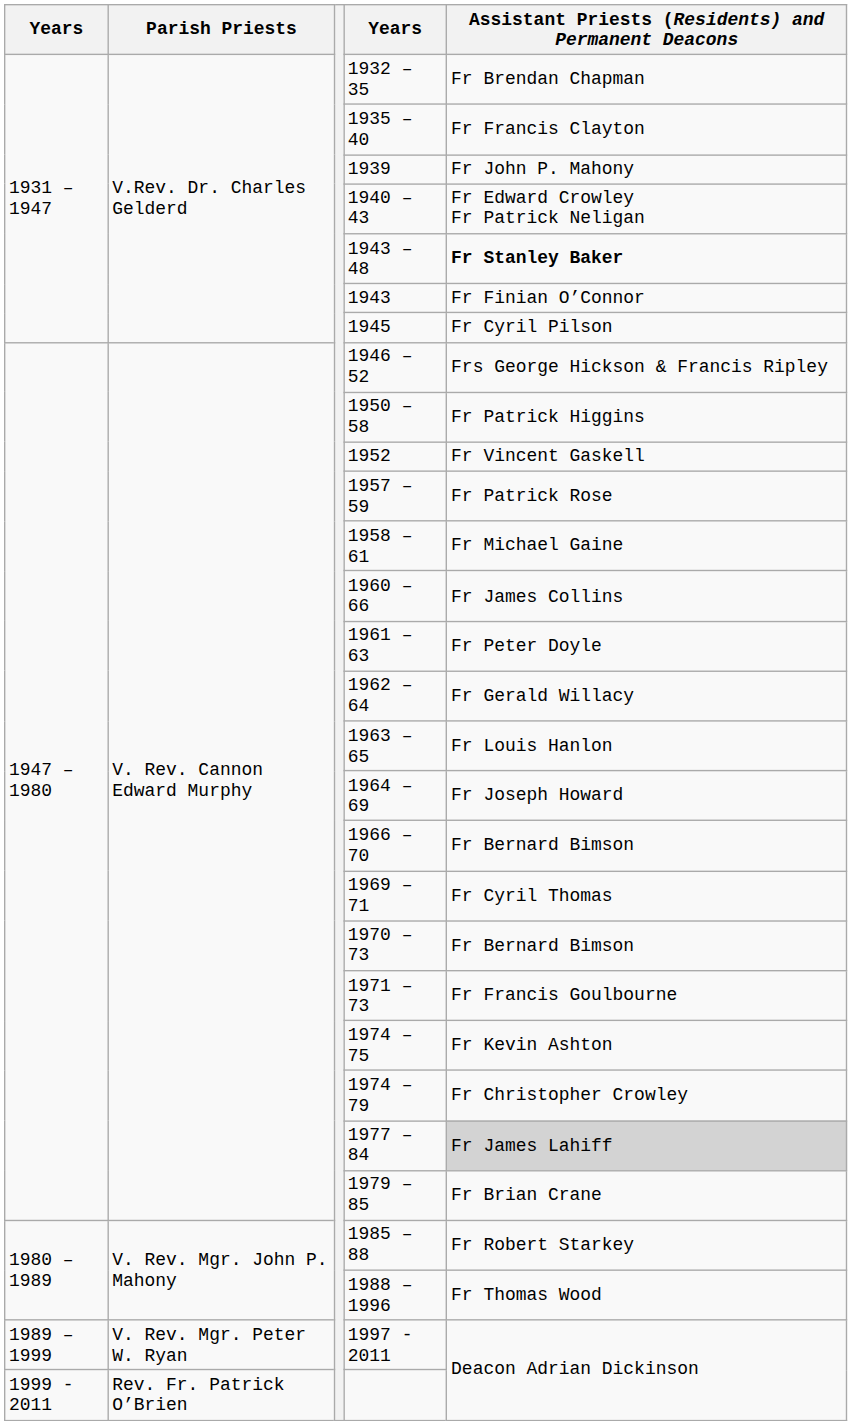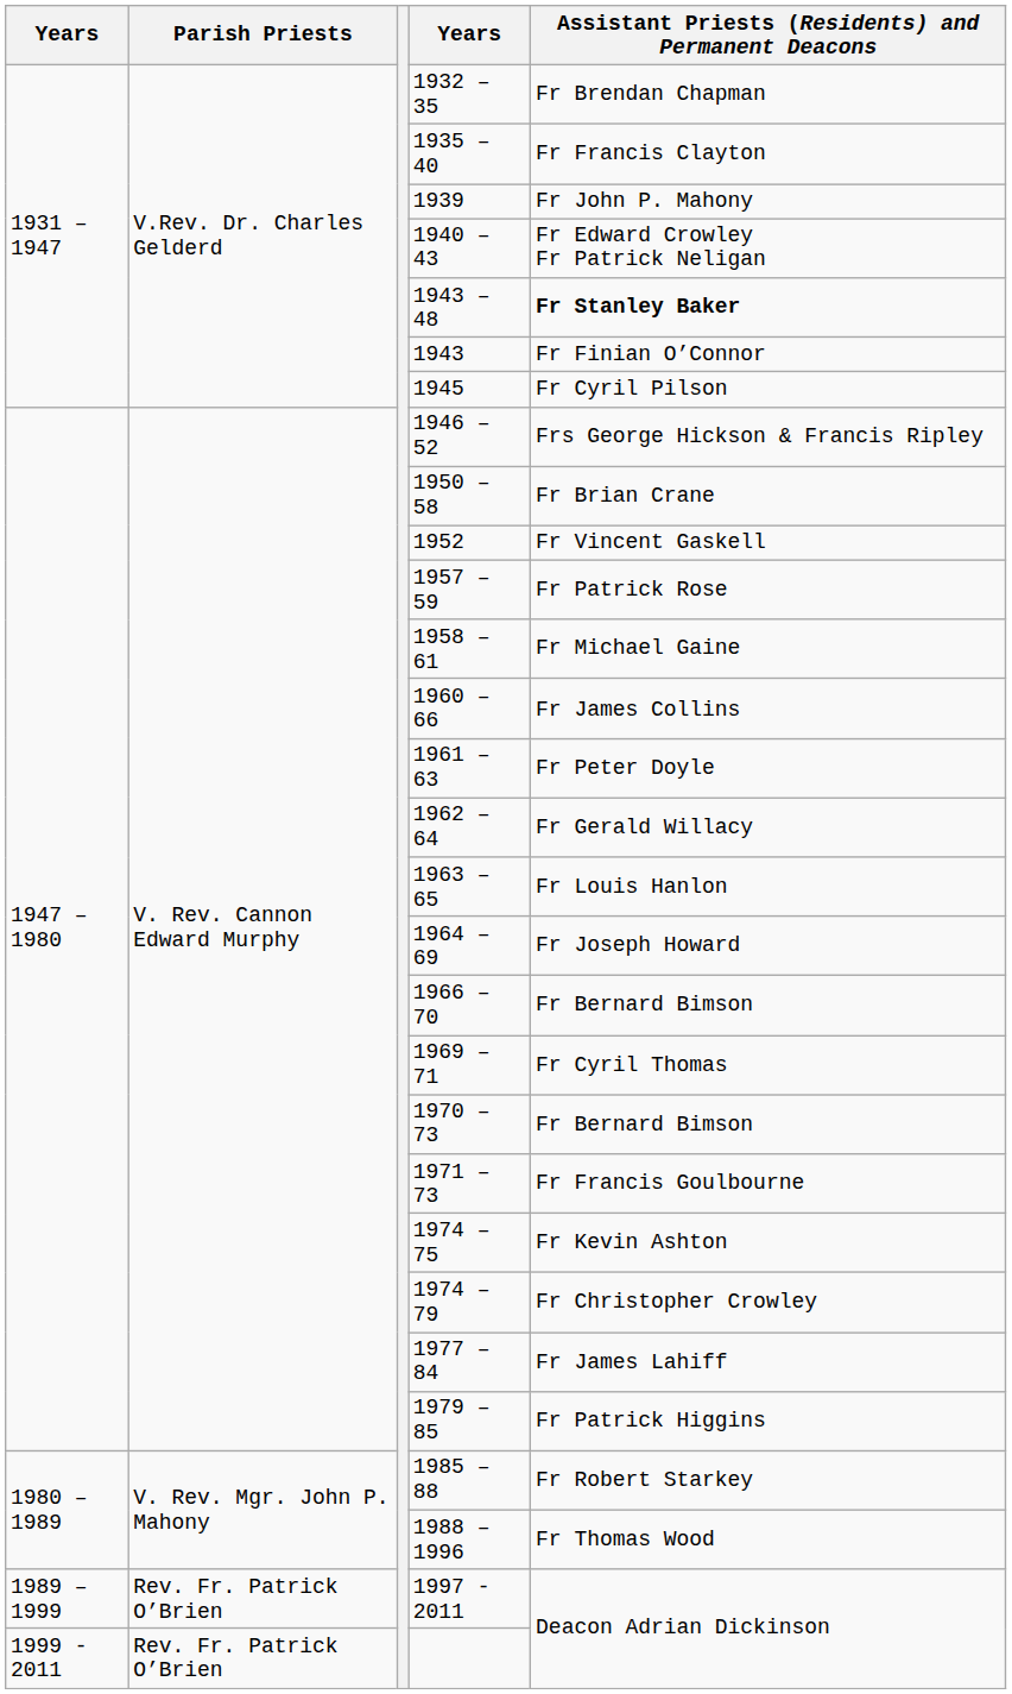1950 – 58 | Assistant Priests (Residents) and Permanent Deacons: Fr Patrick Higgins -> Fr Brian Crane
1977 – 84 | Assistant Priests (Residents) and Permanent Deacons: lightgrey background -> no background
1979 – 85 | Assistant Priests (Residents) and Permanent Deacons: Fr Brian Crane -> Fr Patrick Higgins
1997 - 2011 | Parish Priests: V. Rev. Mgr. Peter W. Ryan -> Rev. Fr. Patrick O’Brien
